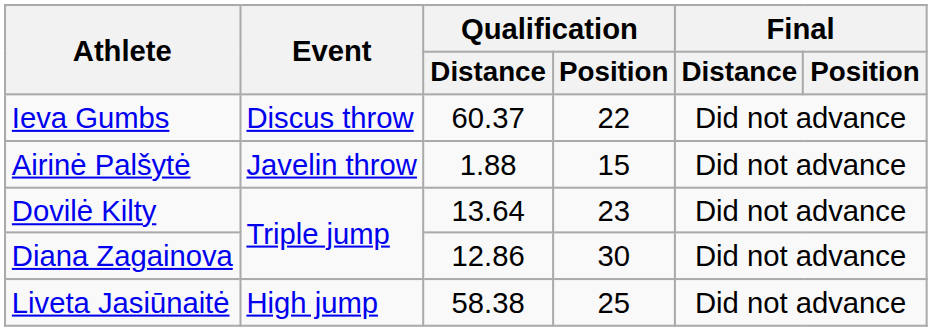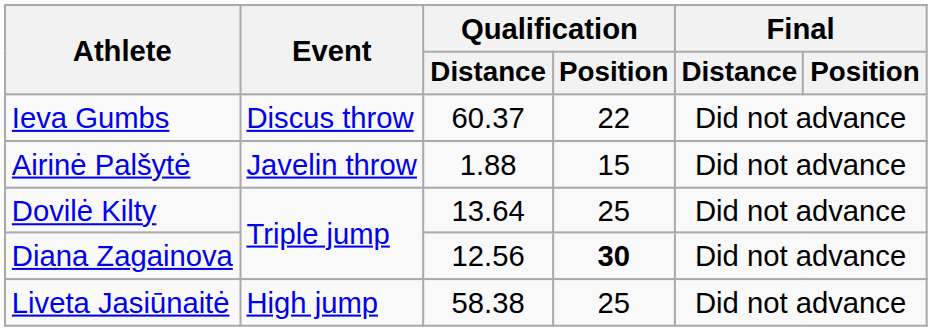Dovilė Kilty | Qualification / Position: 23 -> 25
Diana Zagainova | Qualification / Distance: 12.86 -> 12.56
Diana Zagainova | Qualification / Position: normal -> bold
